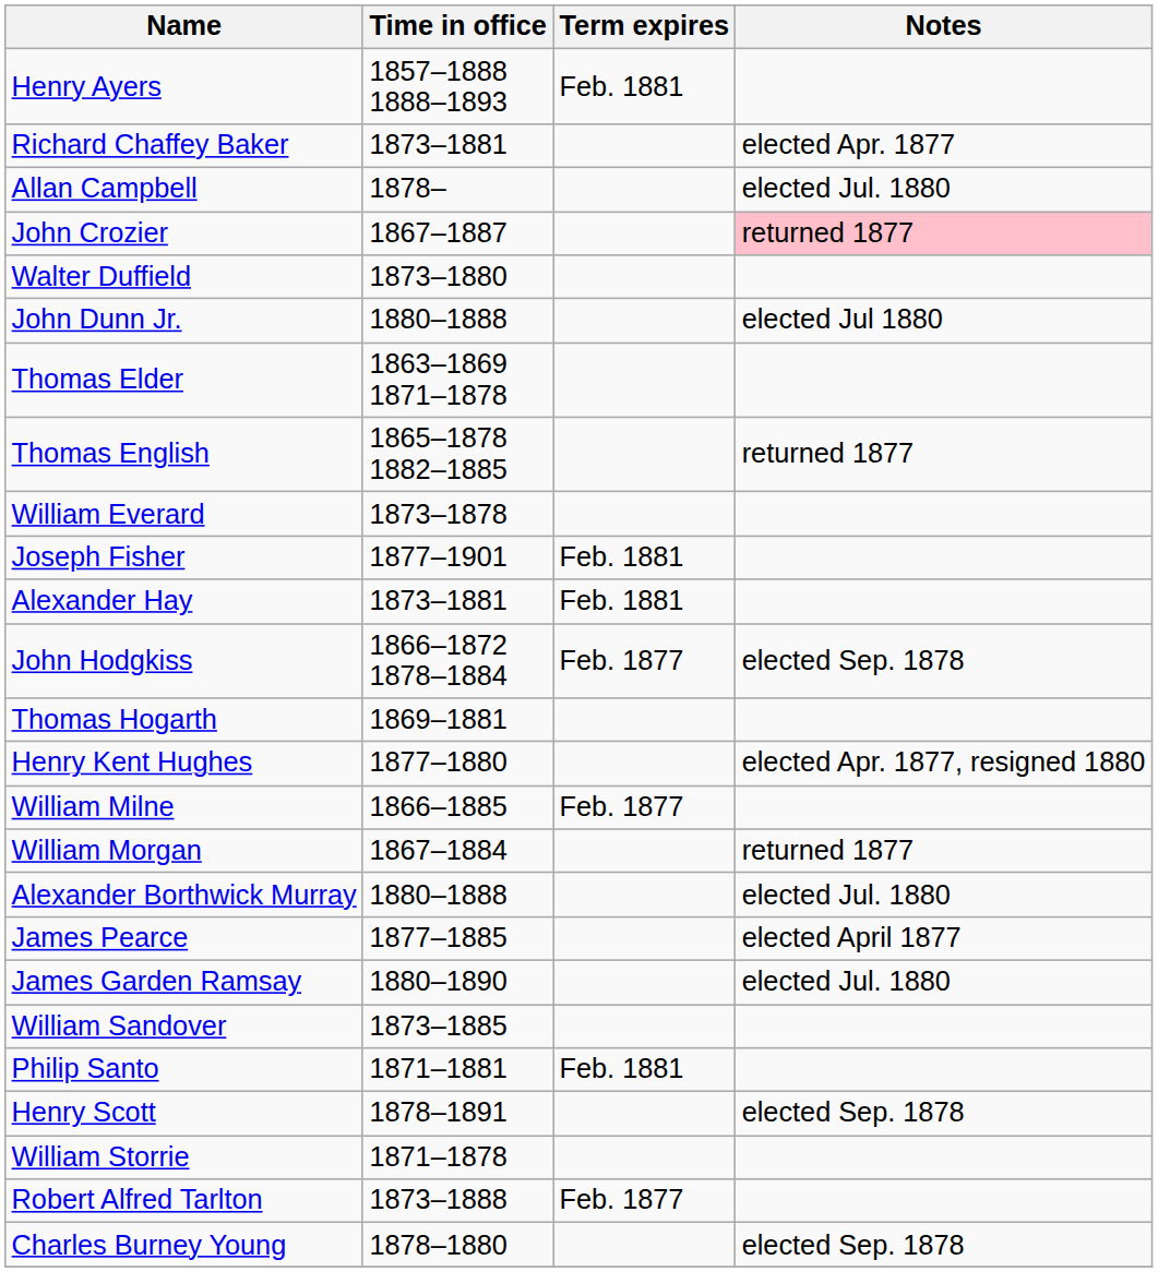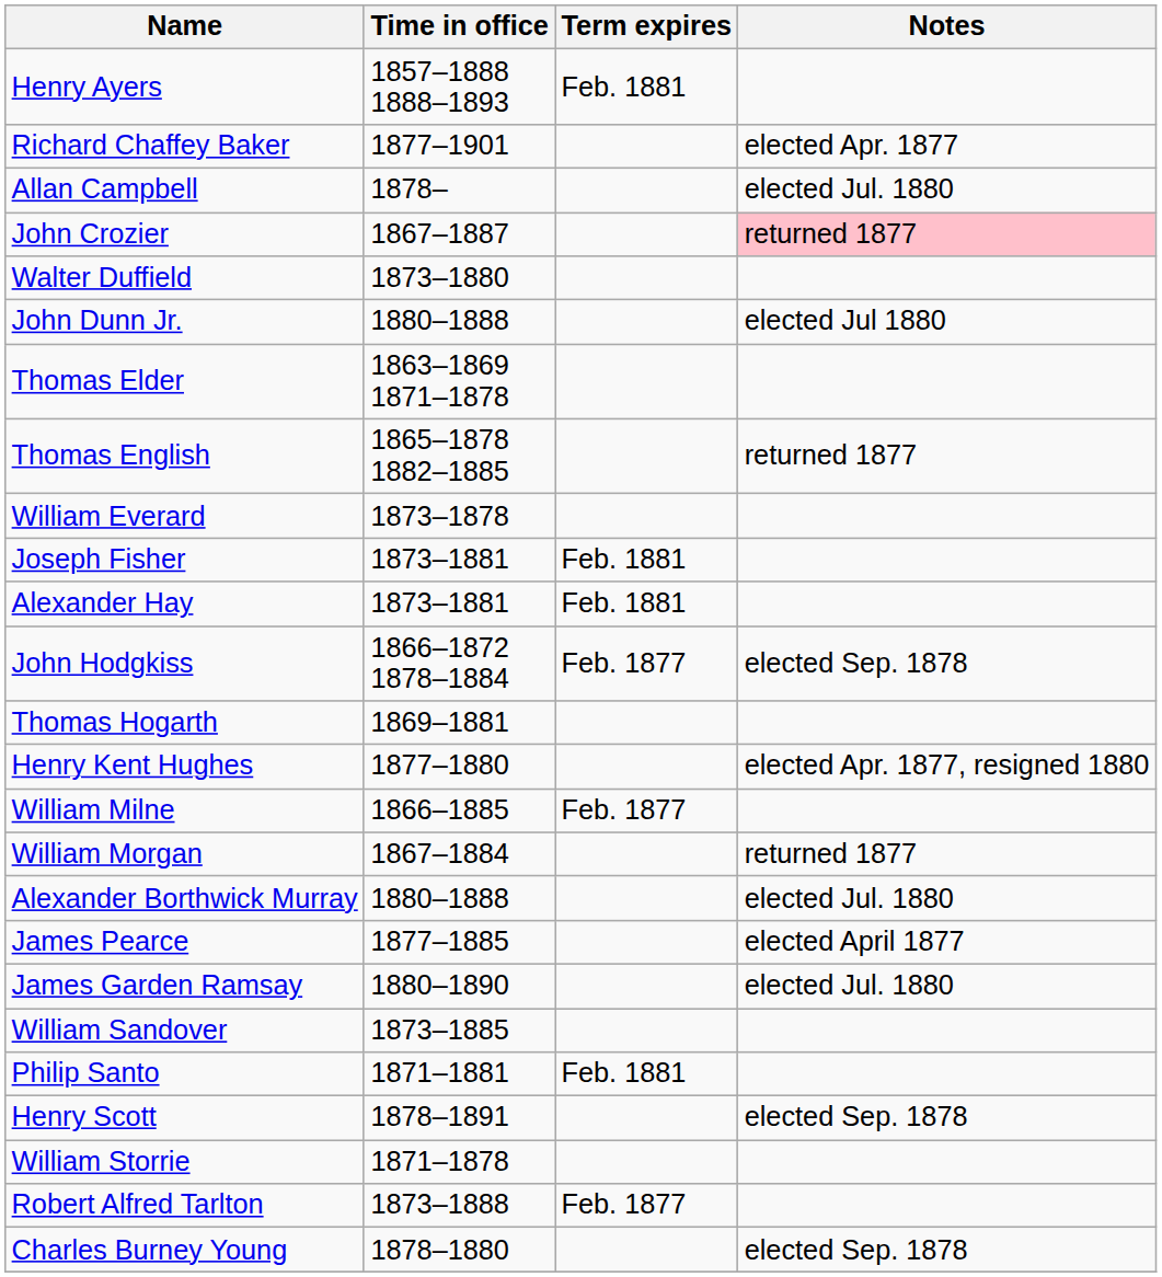Richard Chaffey Baker | Time in office: 1873–1881 -> 1877–1901
Joseph Fisher | Time in office: 1877–1901 -> 1873–1881
